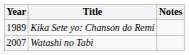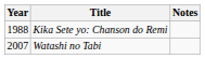Kika Sete yo: Chanson do Remi | Year: 1989 -> 1988
